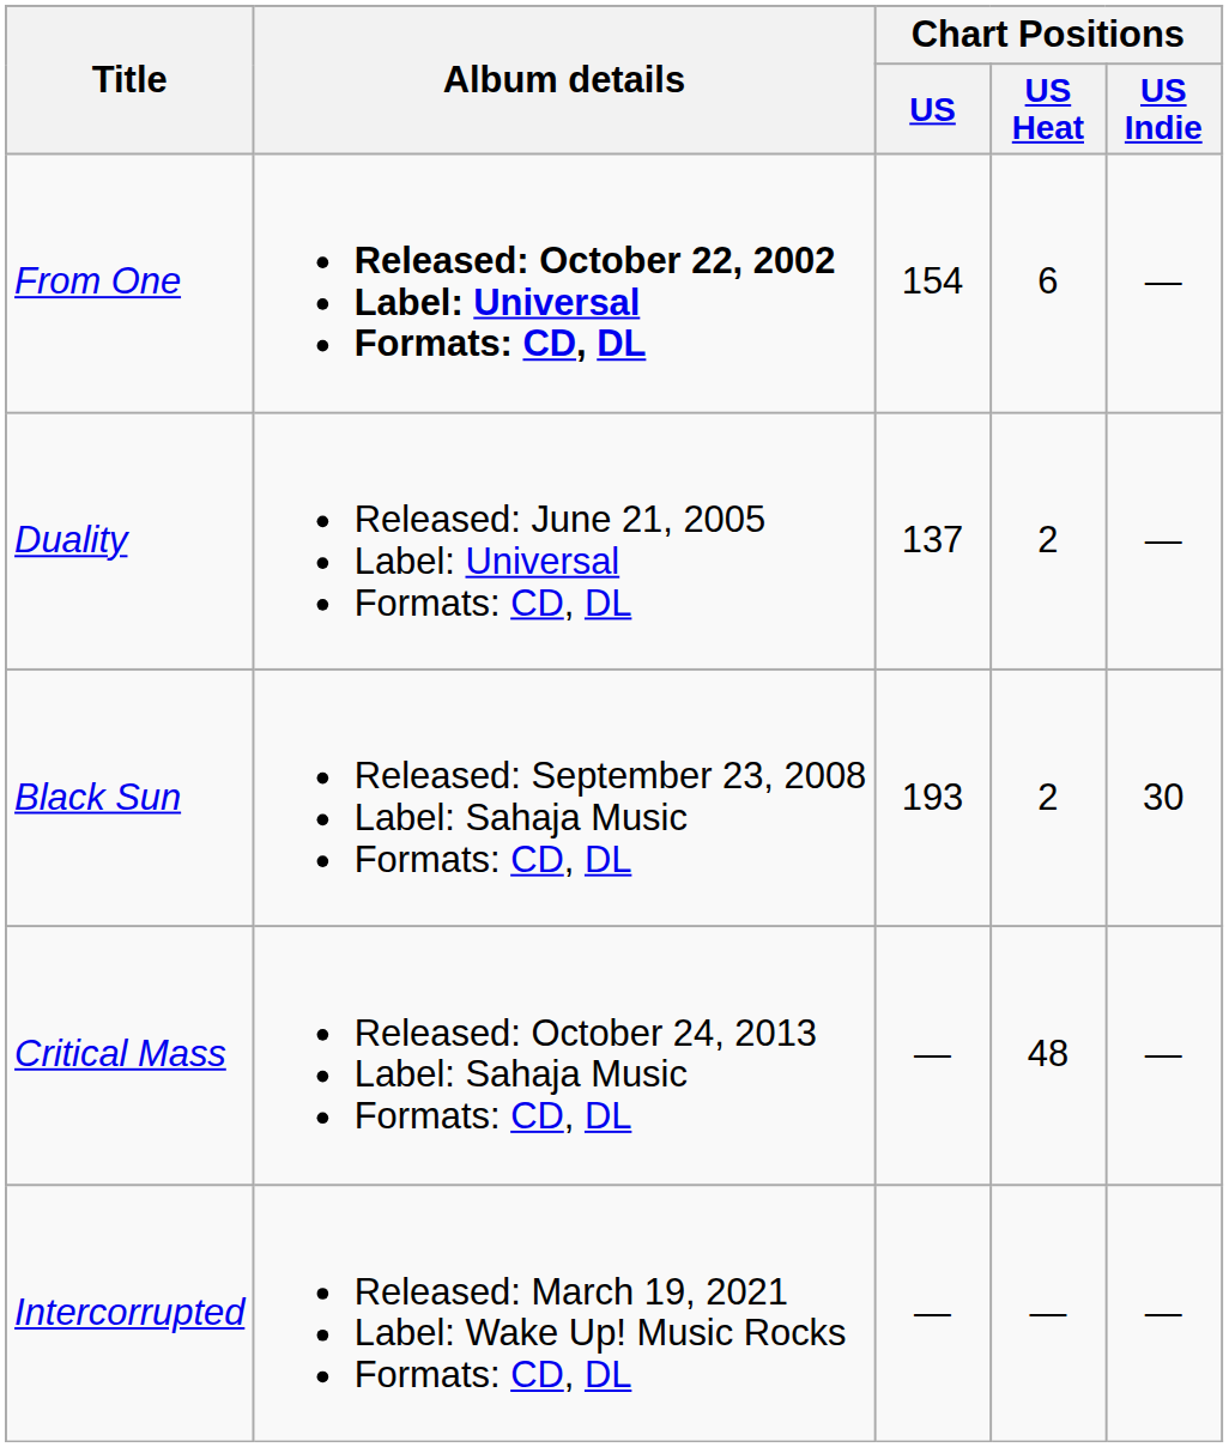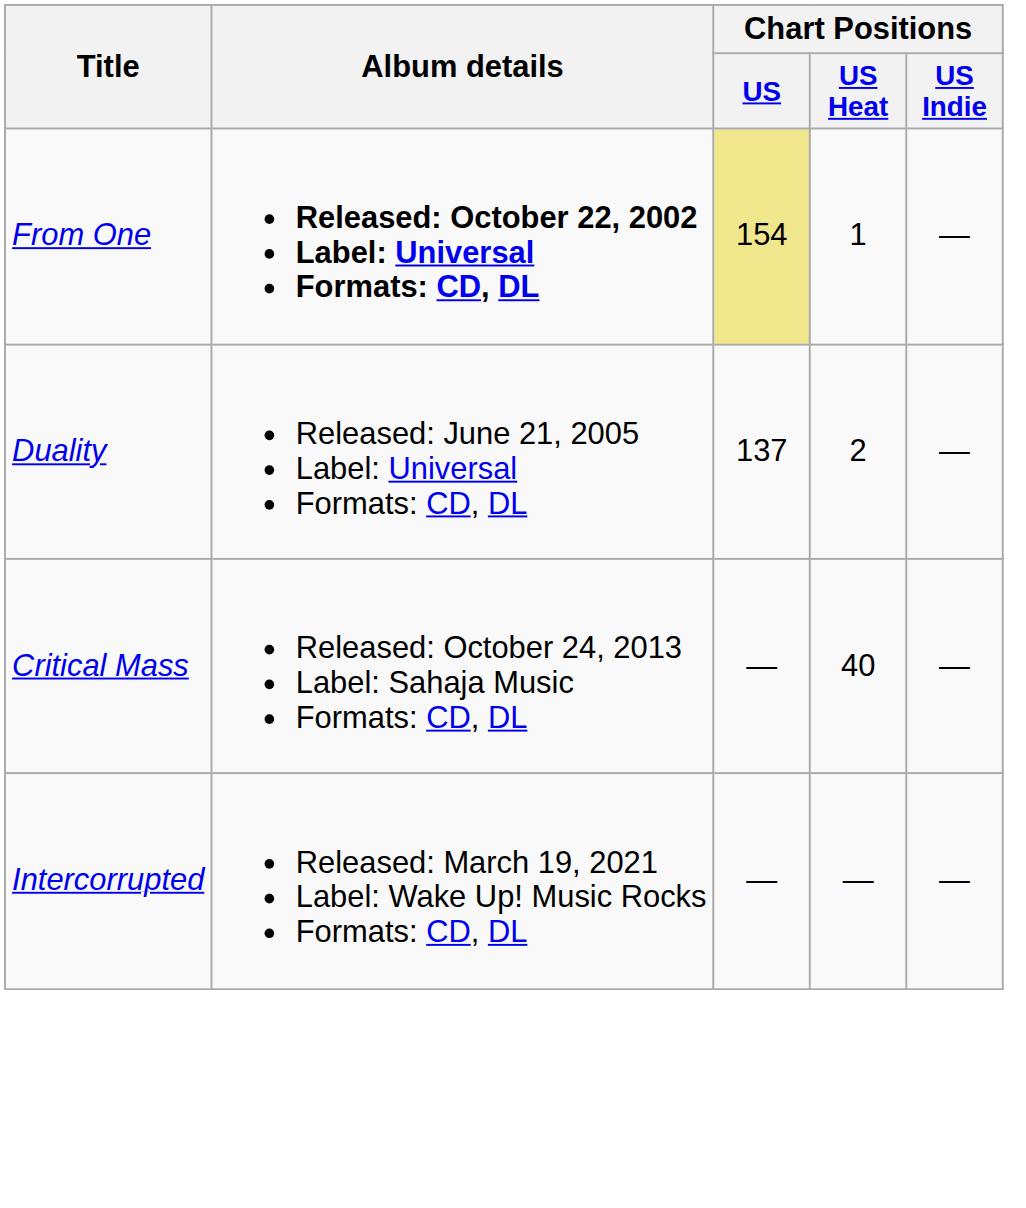From One | Chart Positions / US: no background -> khaki background
From One | Chart Positions / US Heat: 6 -> 1
- row: Black Sun | Released: September 23, 2008 Label: Sahaja Music Formats: CD, DL | 193 | 2 | 30
Critical Mass | Chart Positions / US Heat: 48 -> 40
